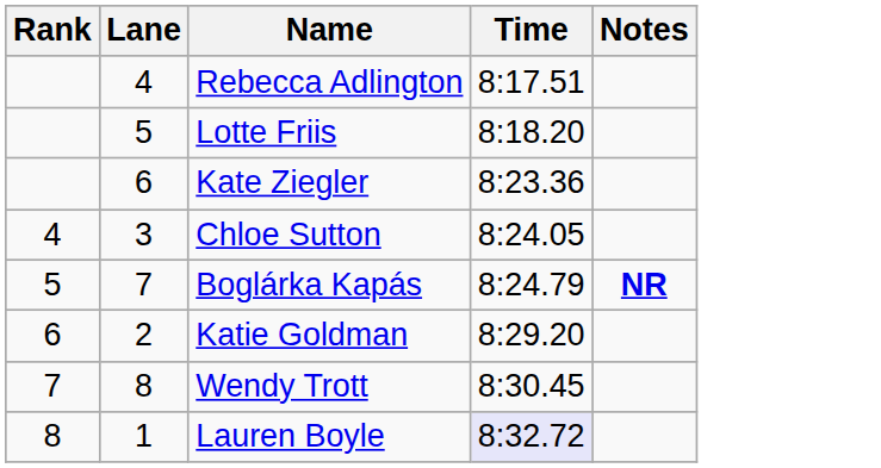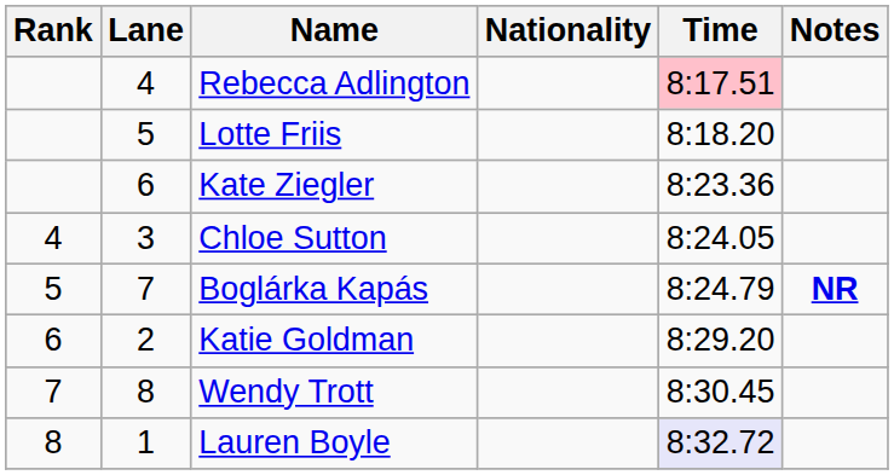+ column: Nationality
Rebecca Adlington | Time: no background -> pink background
